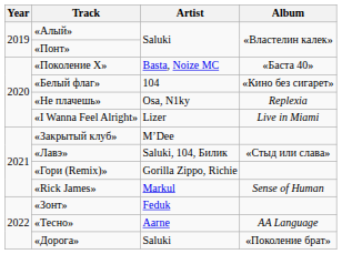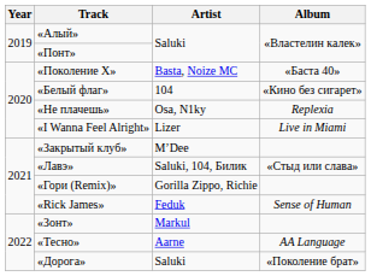«Rick James» | Artist: Markul -> Feduk
«Зонт» | Artist: Feduk -> Markul
